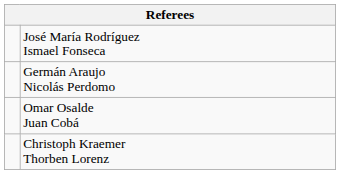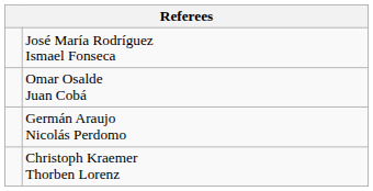rows swapped: Omar Osalde Juan Cobá <-> Germán Araujo Nicolás Perdomo
